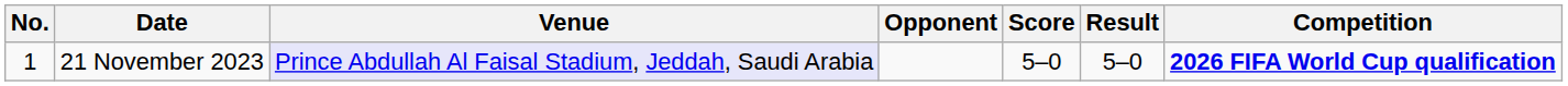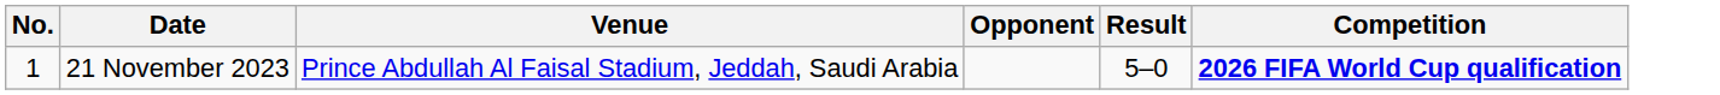- column: Score | 5–0
21 November 2023 | Venue: lavender background -> no background
